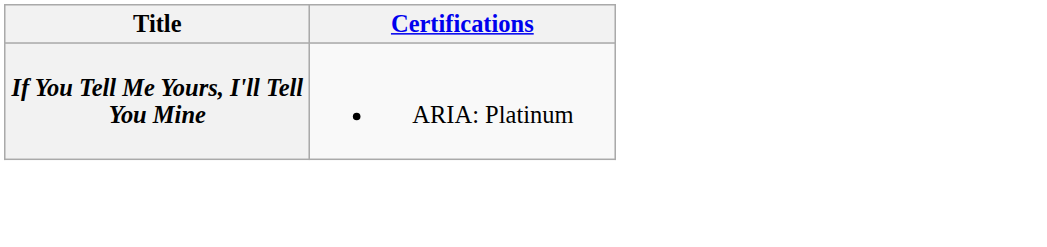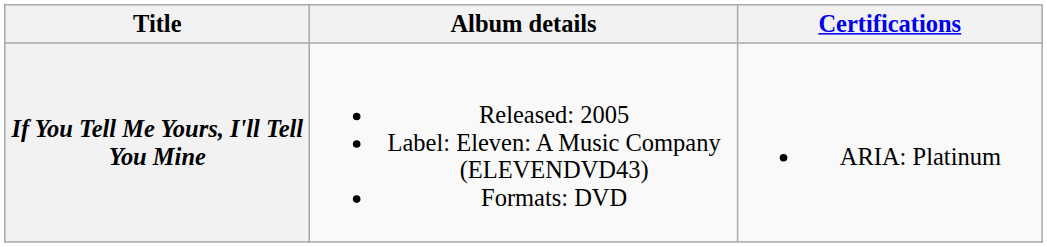+ column: Album details | Released: 2005 Label: Eleven: A Music Company (ELEVENDVD43) Formats: DVD
